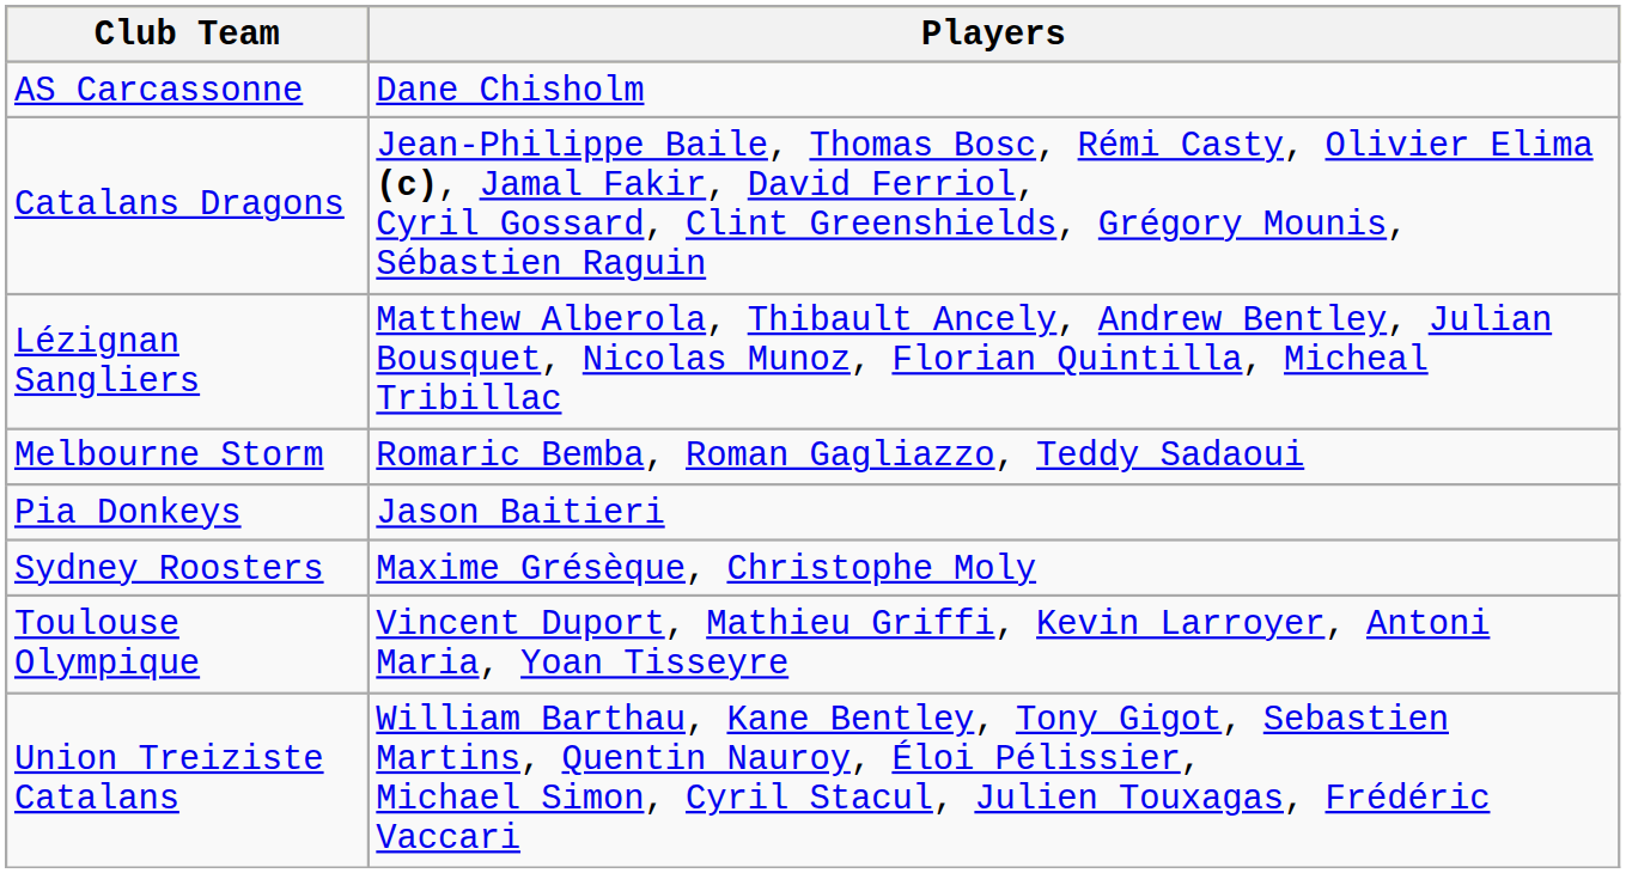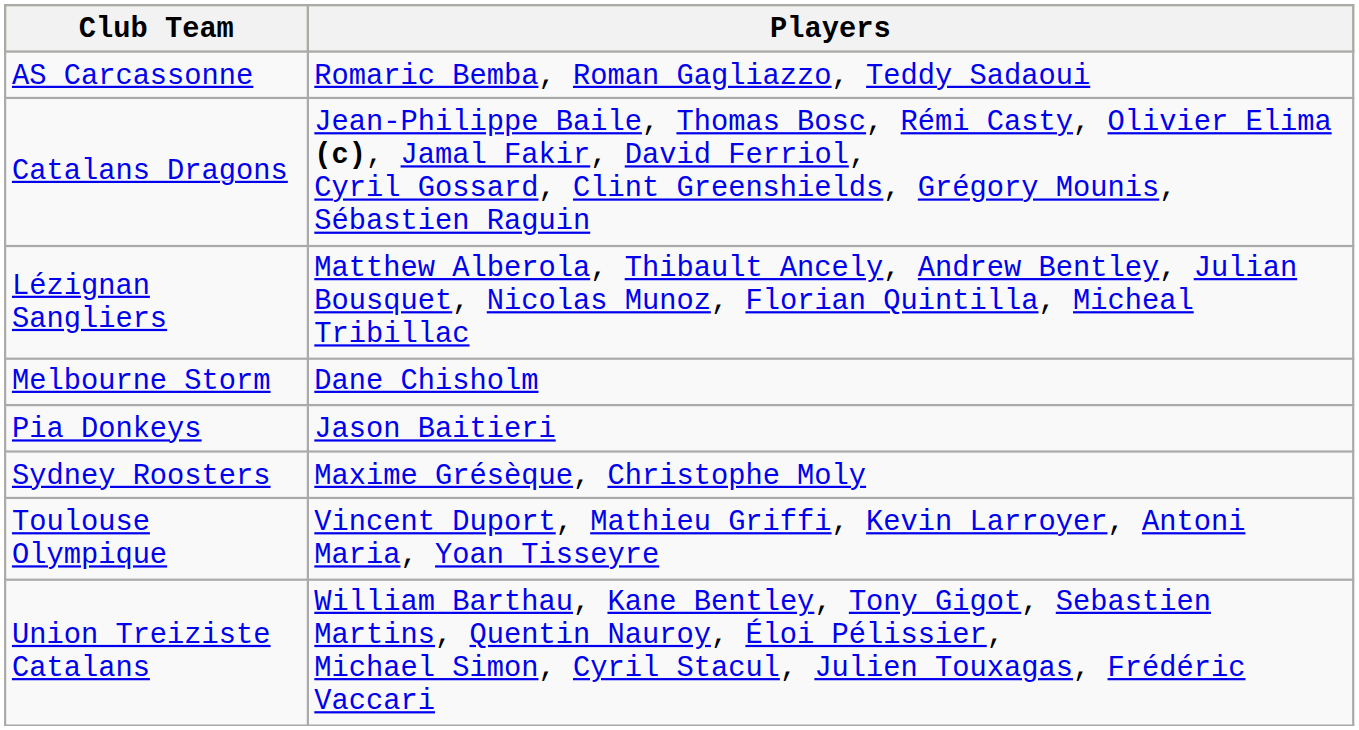AS Carcassonne | Players: Dane Chisholm -> Romaric Bemba, Roman Gagliazzo, Teddy Sadaoui
Melbourne Storm | Players: Romaric Bemba, Roman Gagliazzo, Teddy Sadaoui -> Dane Chisholm
